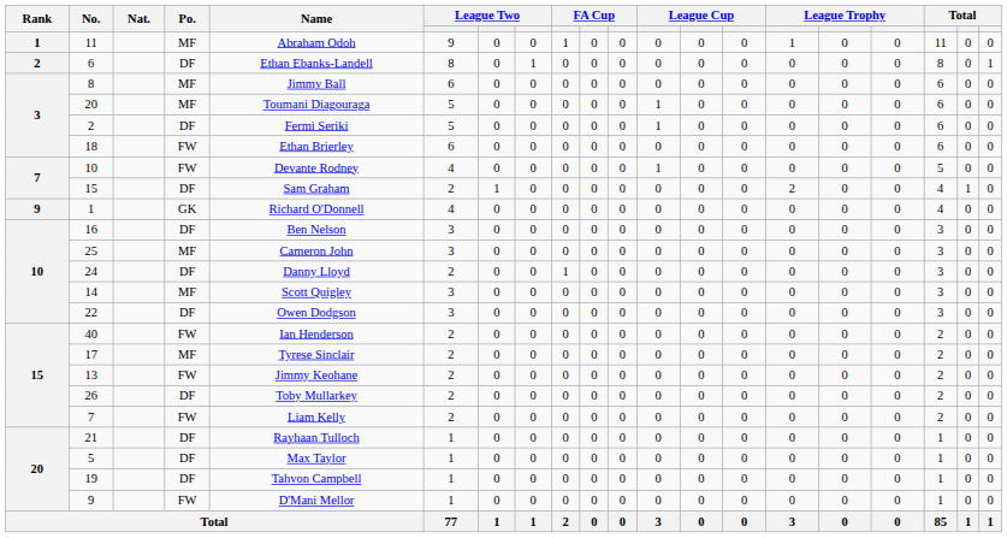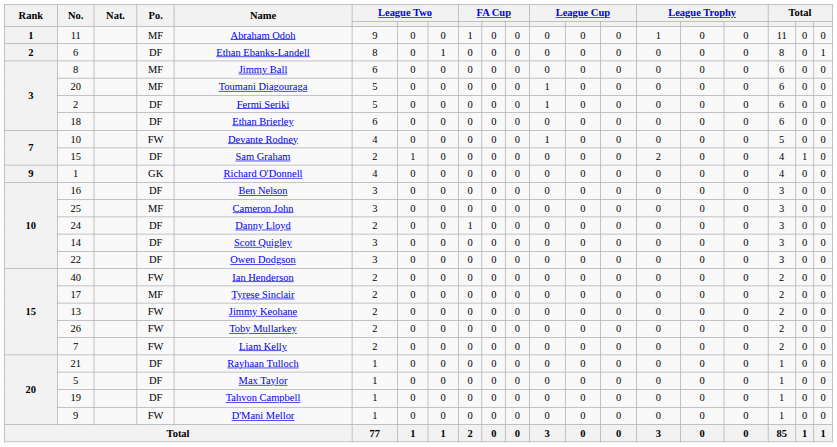18 | Po.: FW -> DF
14 | Po.: MF -> DF
26 | Po.: DF -> FW
